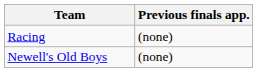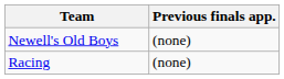rows swapped: Newell's Old Boys <-> Racing
